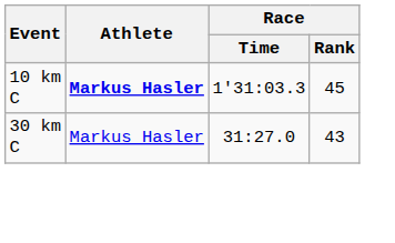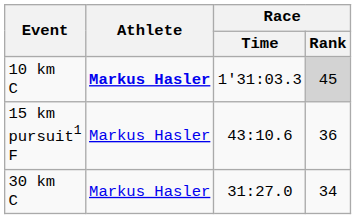10 km C | Race / Rank: no background -> lightgrey background
+ row: 15 km pursuit1 F | Markus Hasler | 43:10.6 | 36
30 km C | Race / Rank: 43 -> 34
